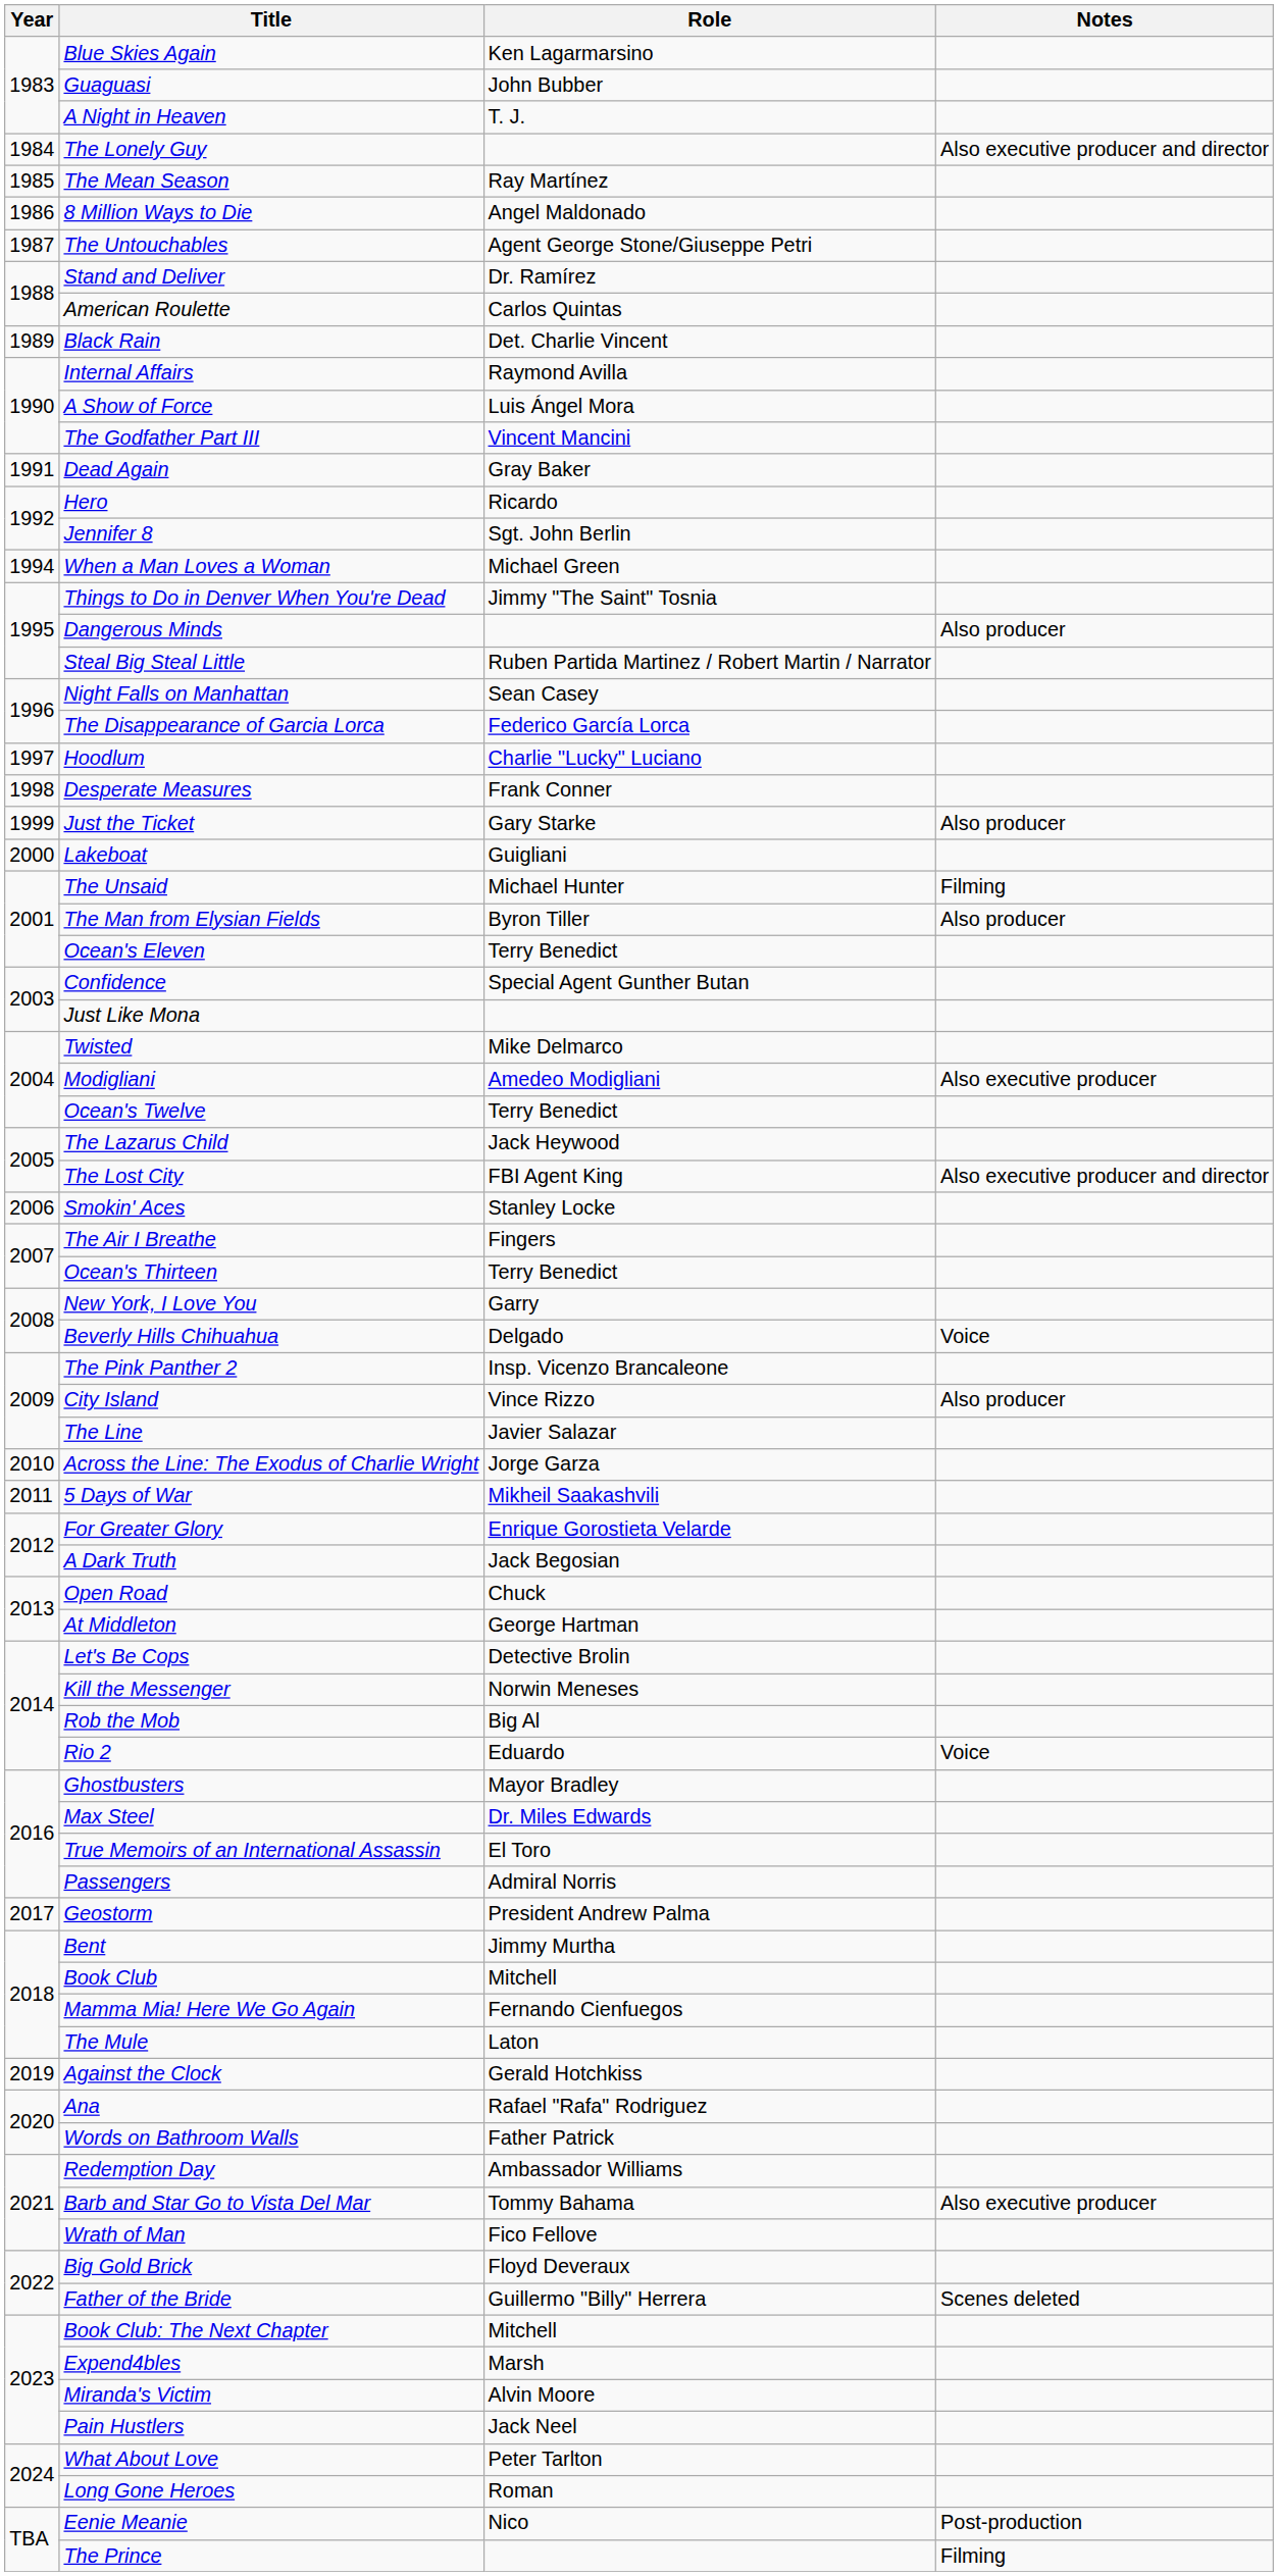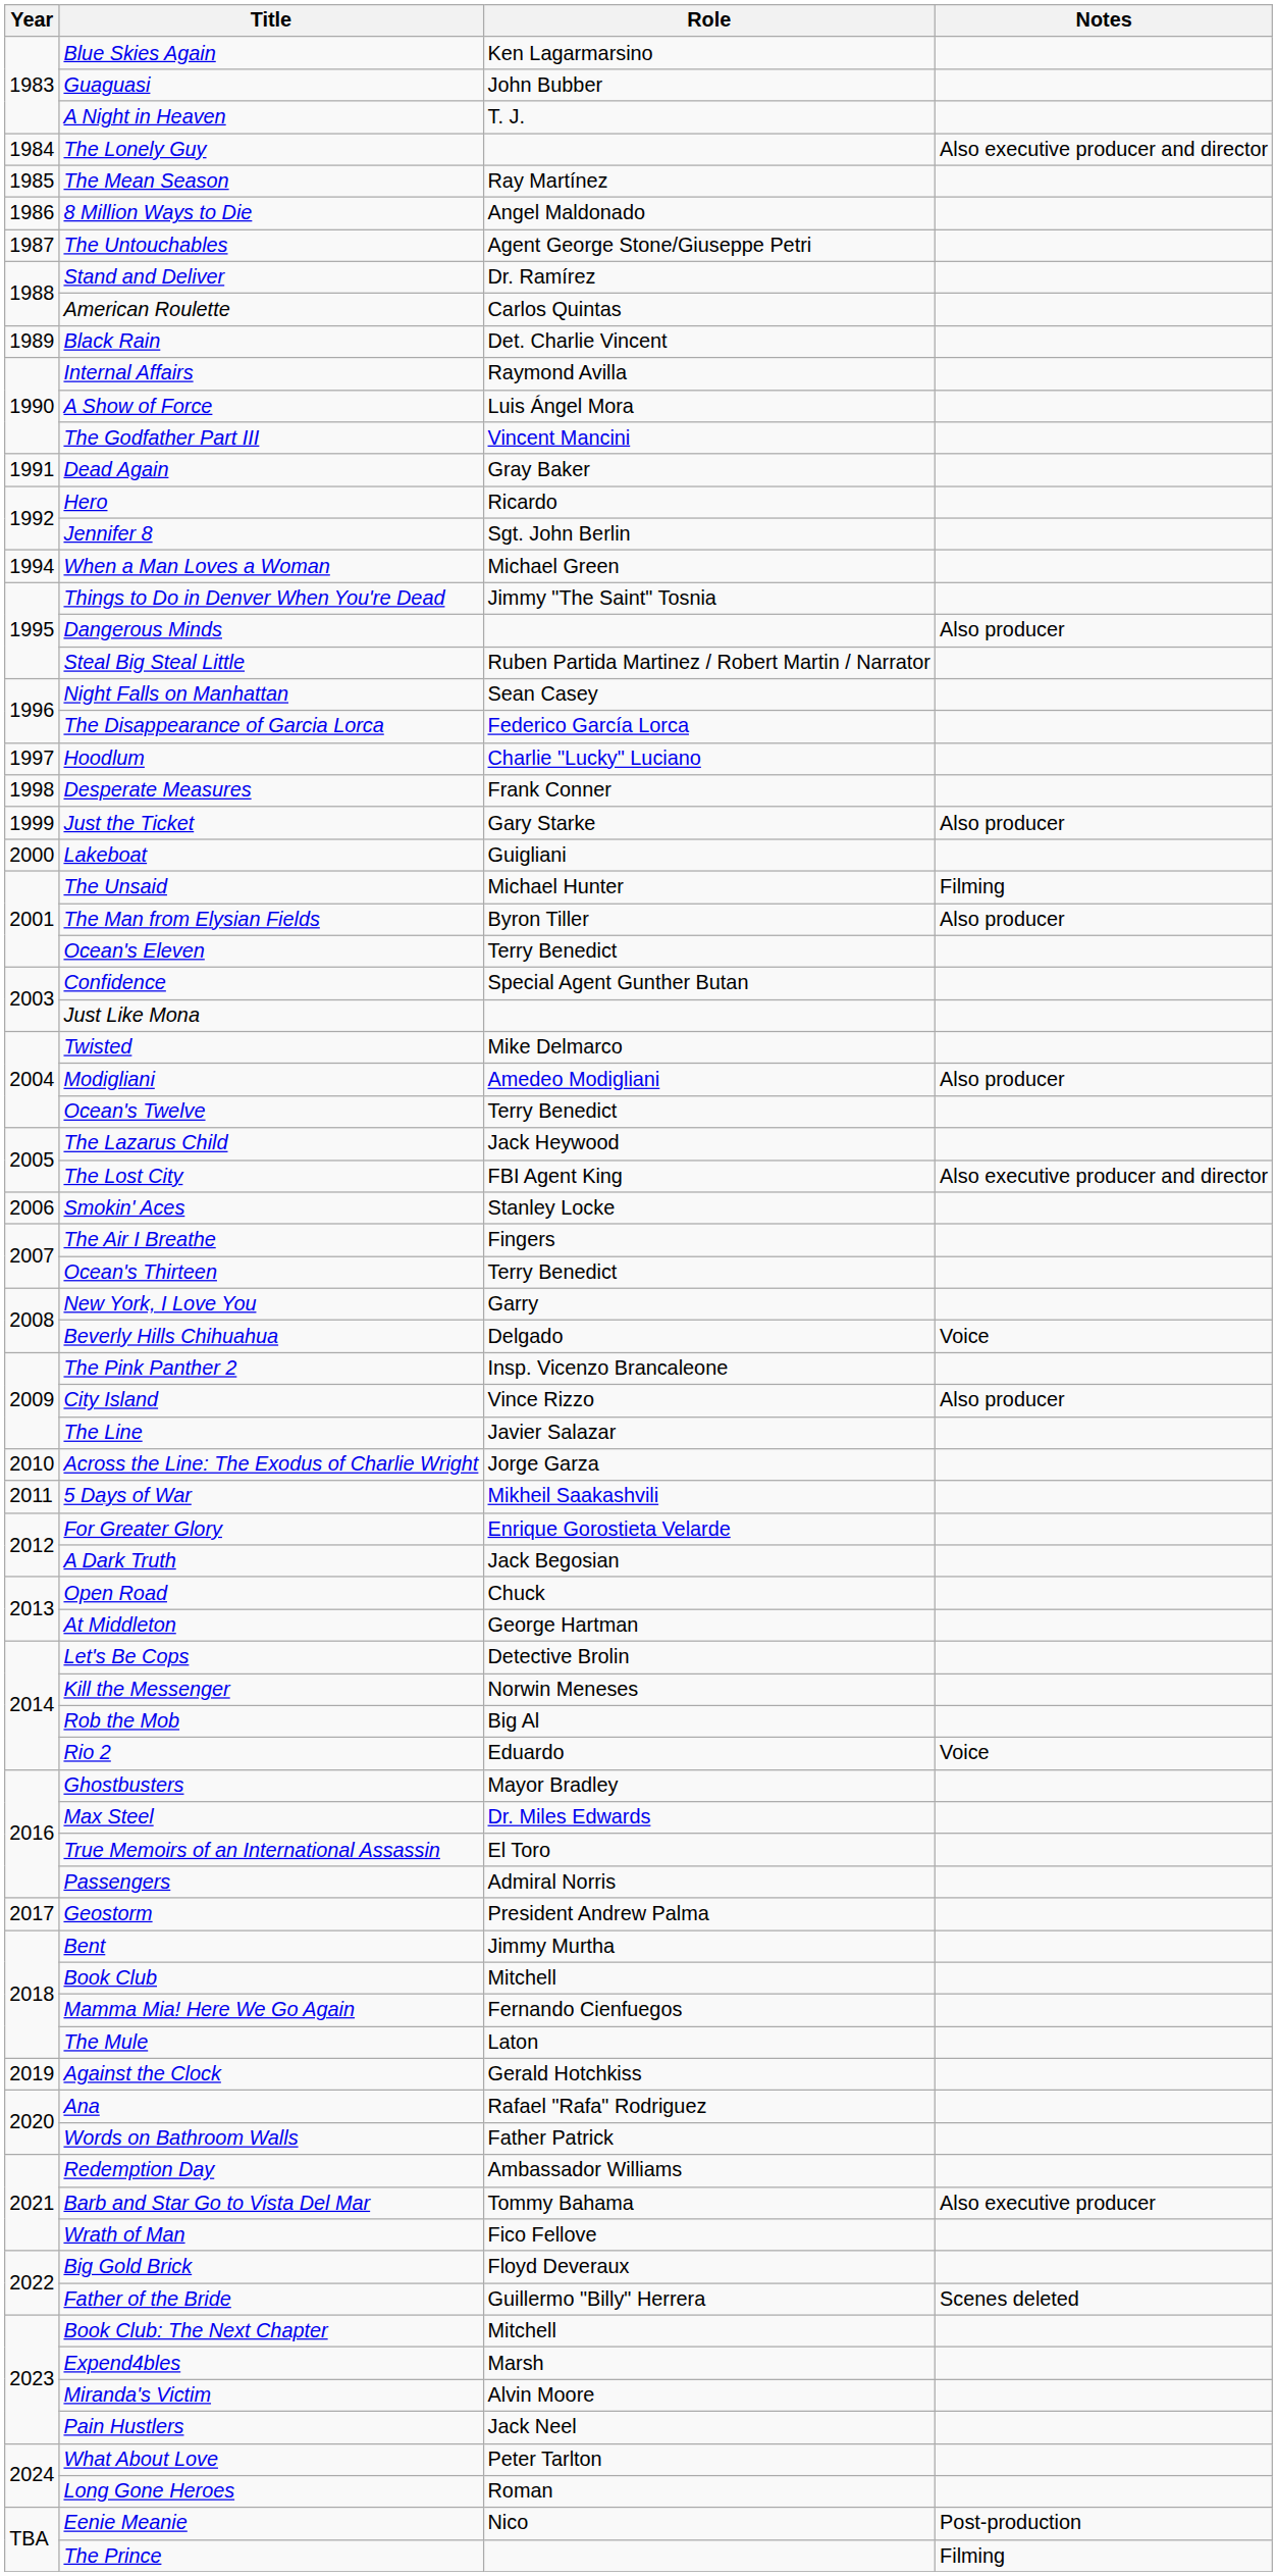Modigliani | Notes: Also executive producer -> Also producer
